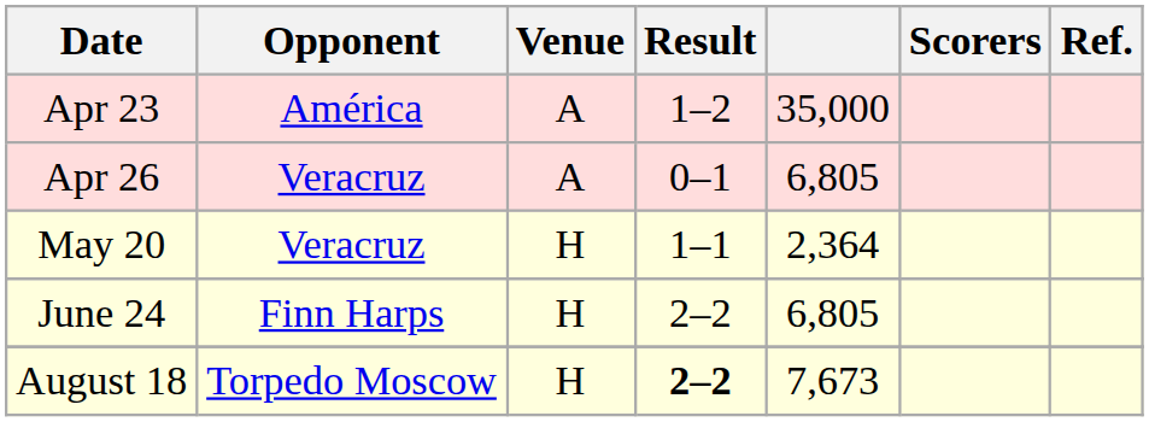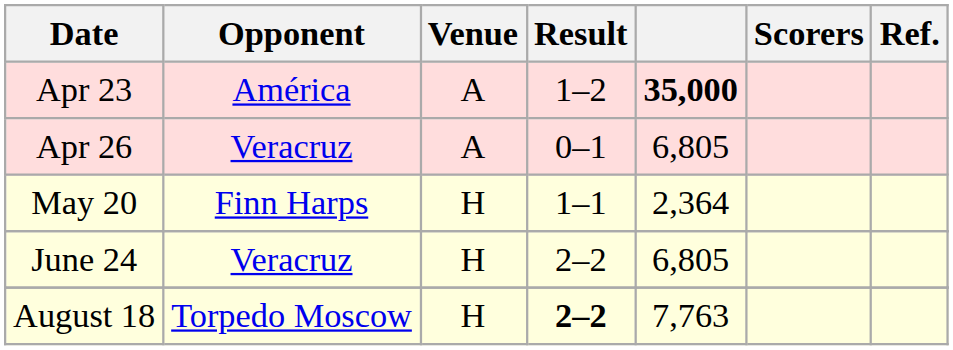Apr 23 | column 5: normal -> bold
May 20 | Opponent: Veracruz -> Finn Harps
June 24 | Opponent: Finn Harps -> Veracruz
August 18 | column 5: 7,673 -> 7,763
